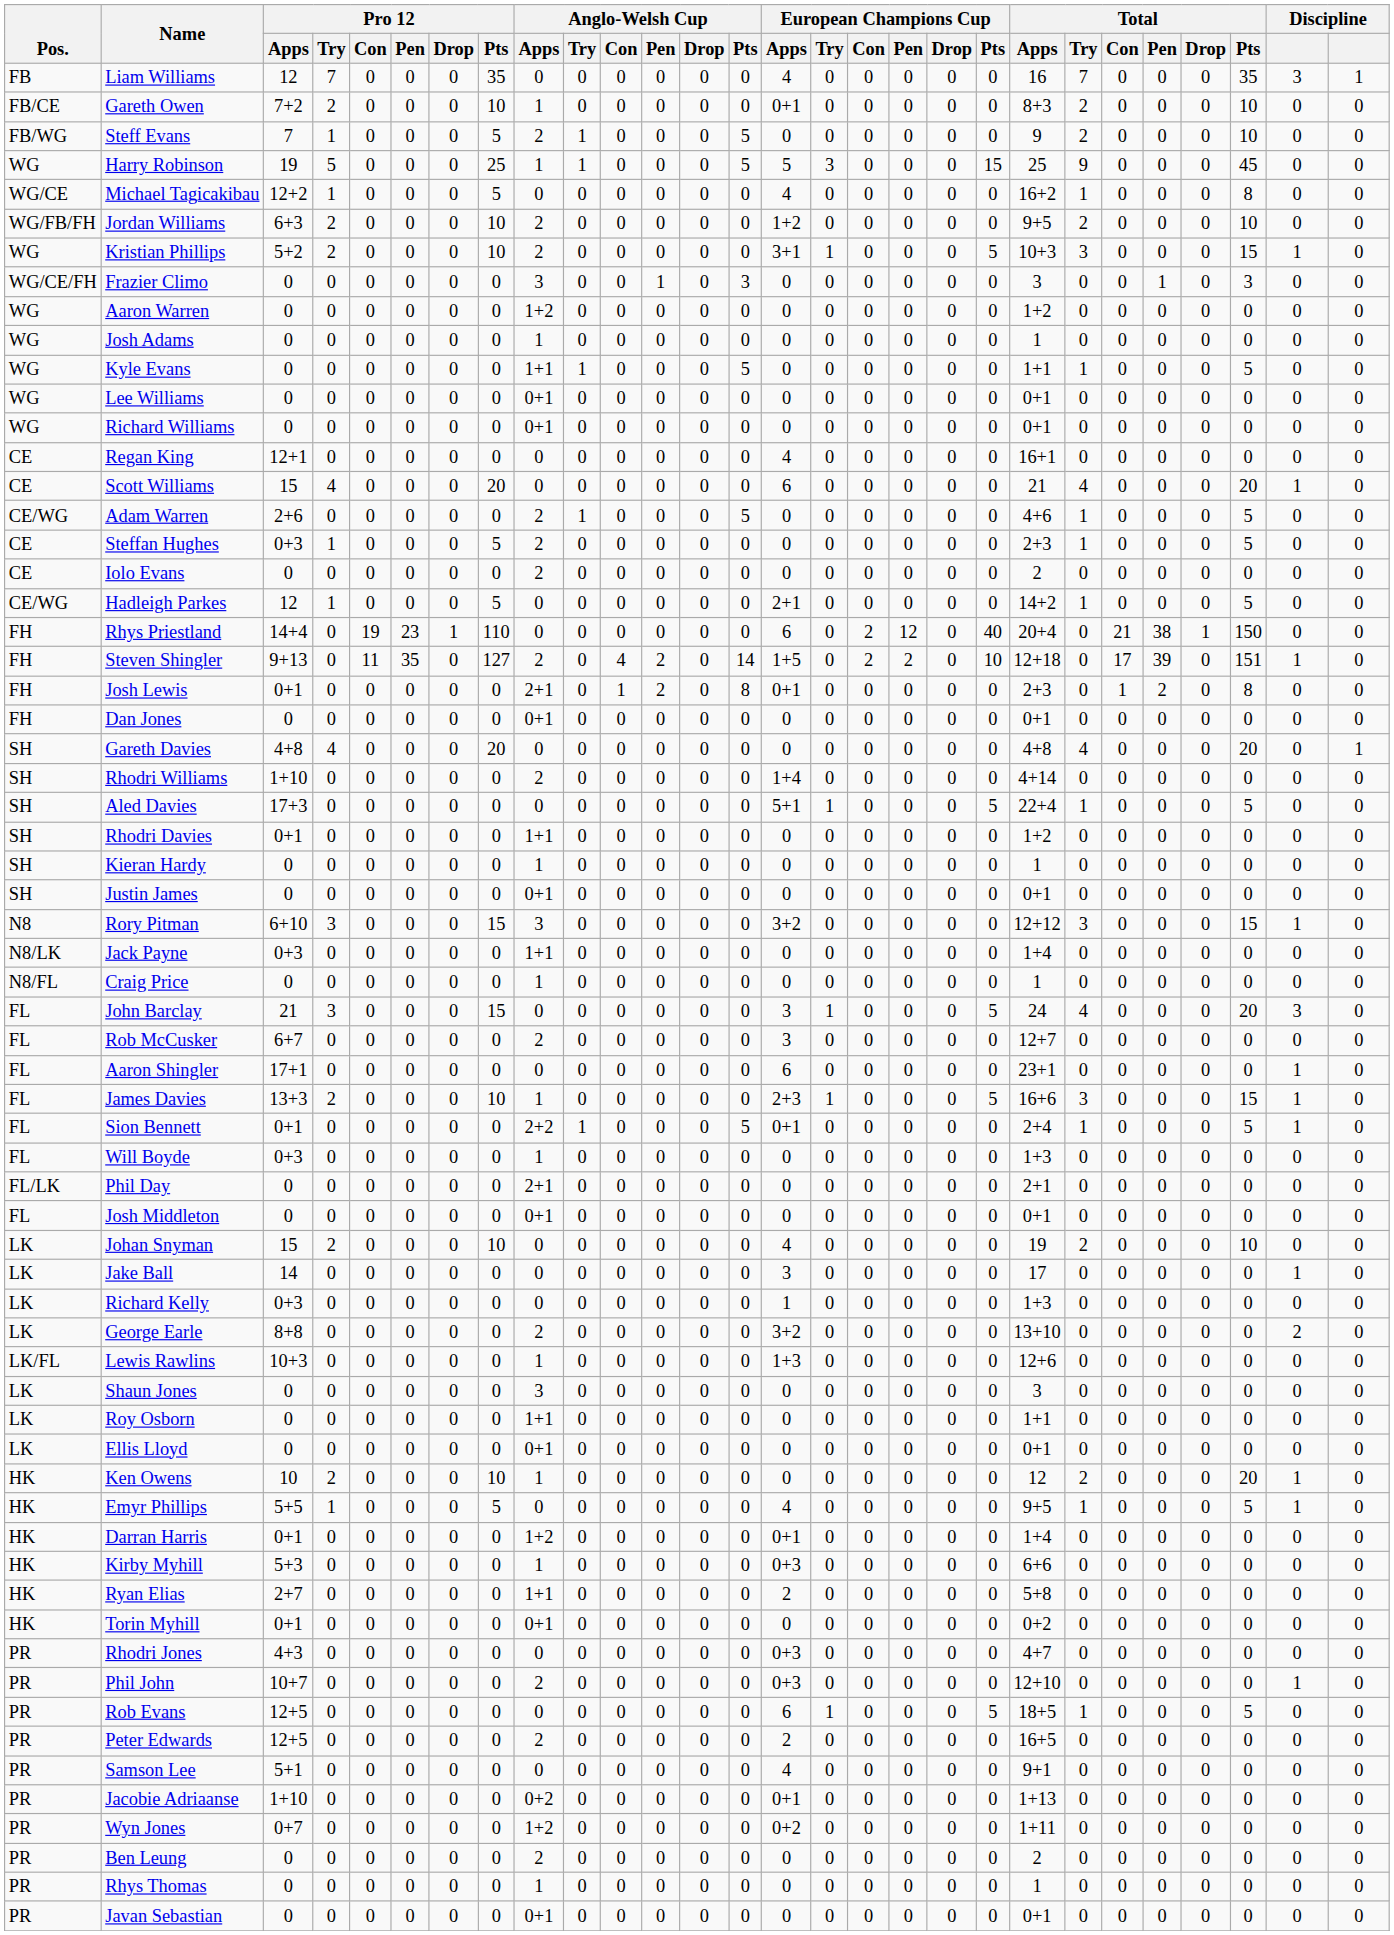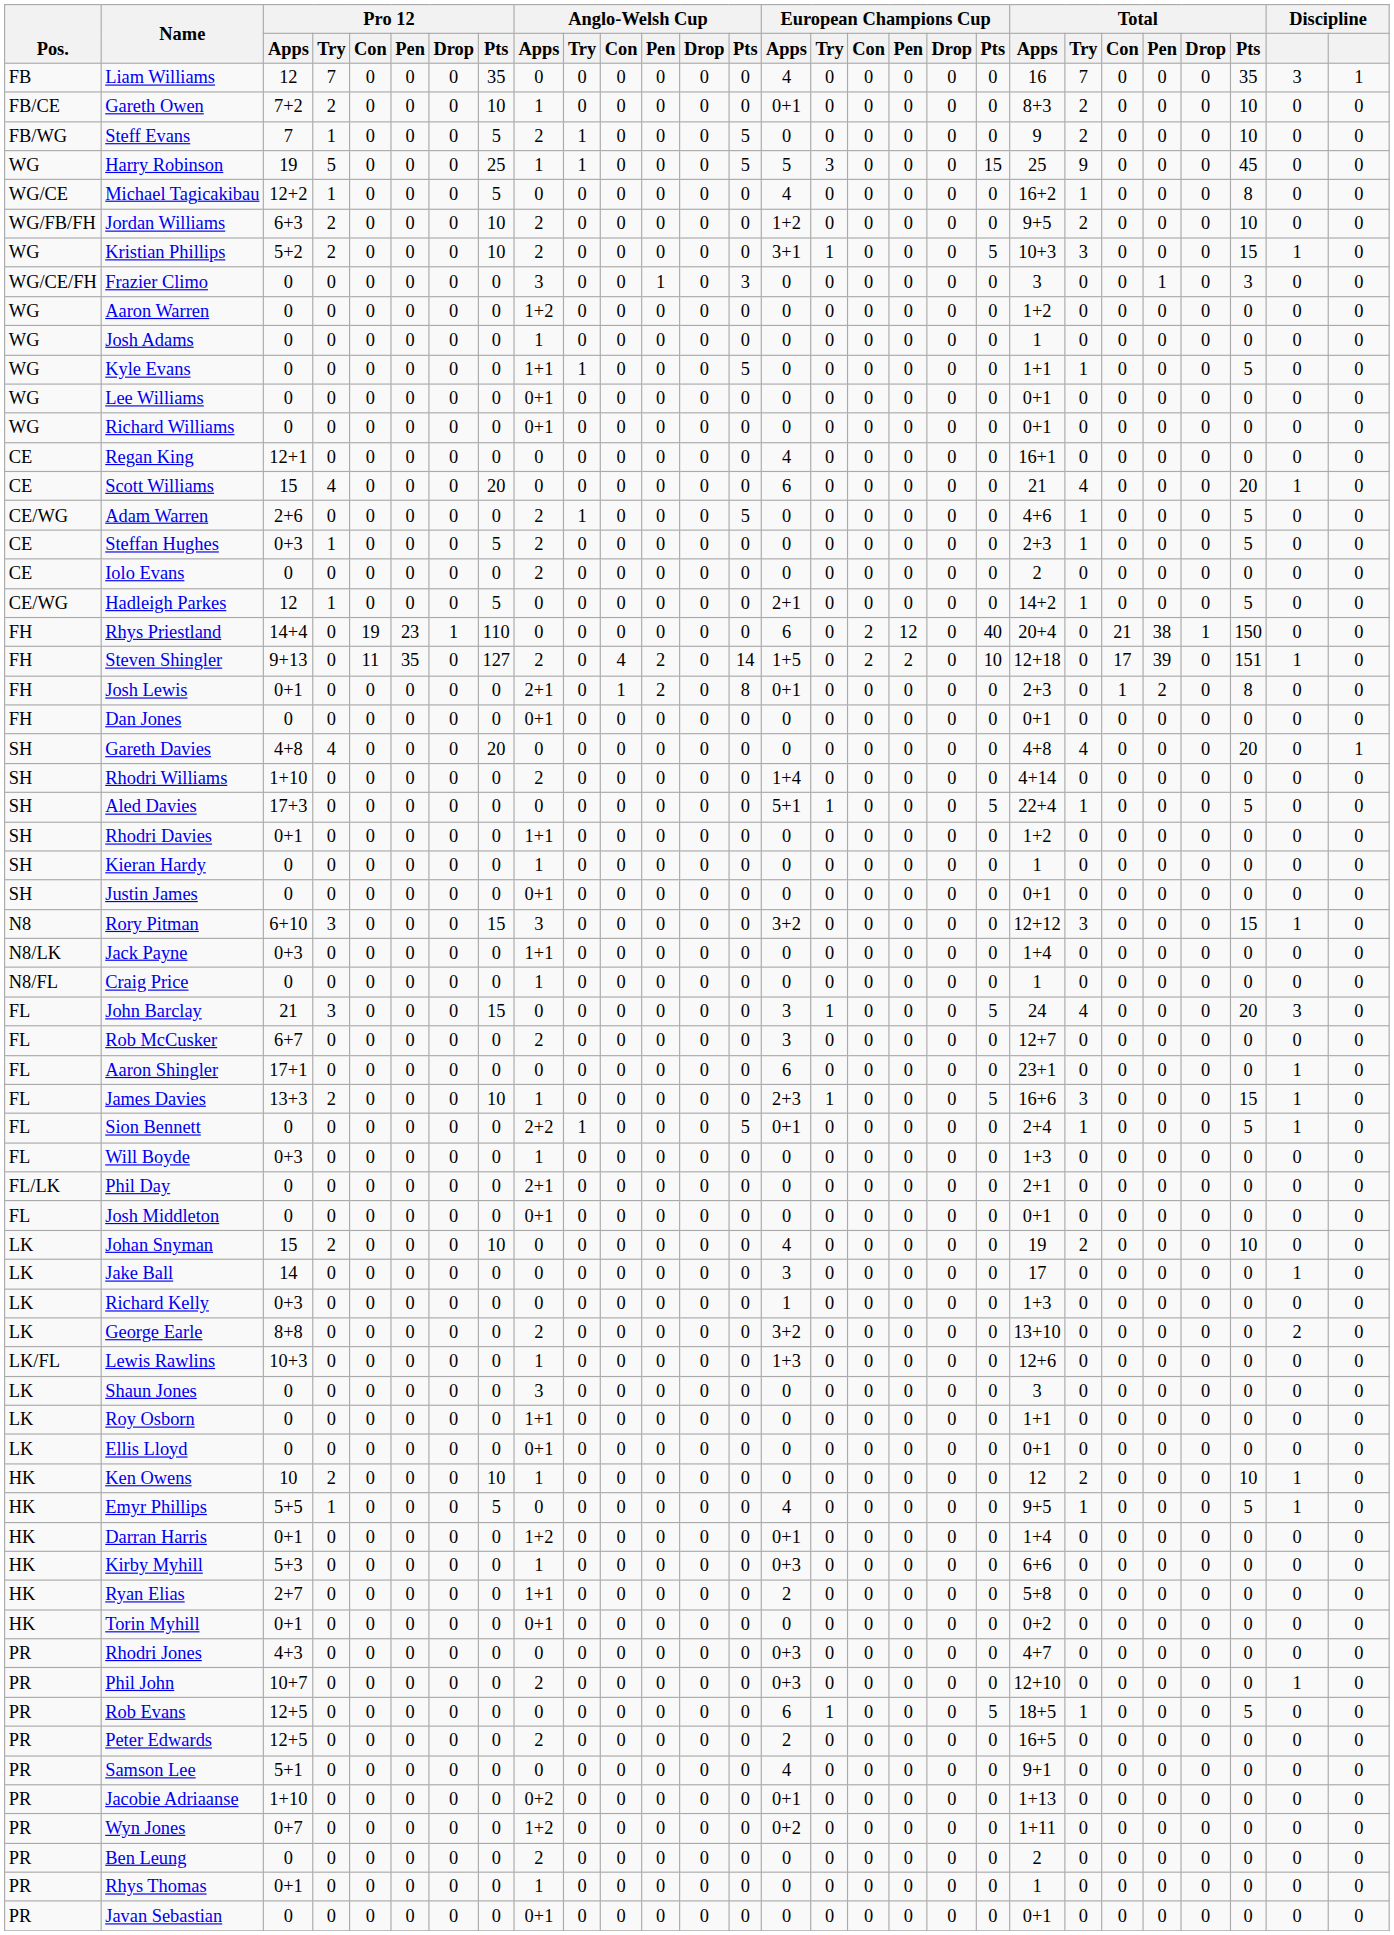Sion Bennett | Pro 12 / Apps: 0+1 -> 0
Ken Owens | Total / Pts: 20 -> 10
Rhys Thomas | Pro 12 / Apps: 0 -> 0+1
